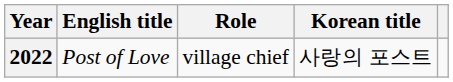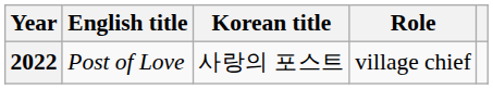columns swapped: Korean title <-> Role
